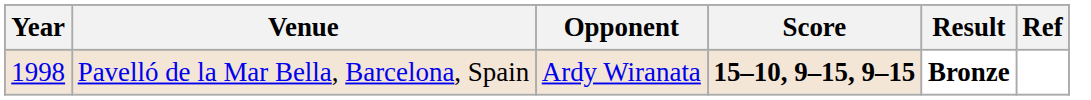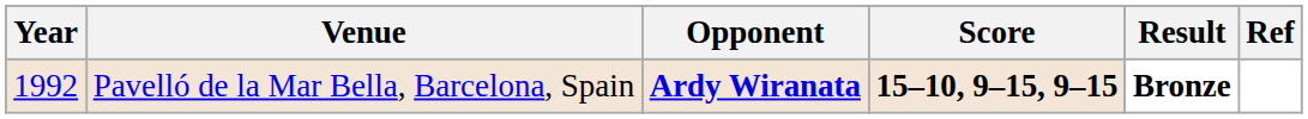Pavelló de la Mar Bella, Barcelona, Spain | Year: 1998 -> 1992
Pavelló de la Mar Bella, Barcelona, Spain | Opponent: normal -> bold
